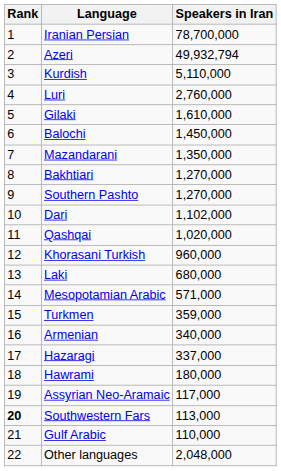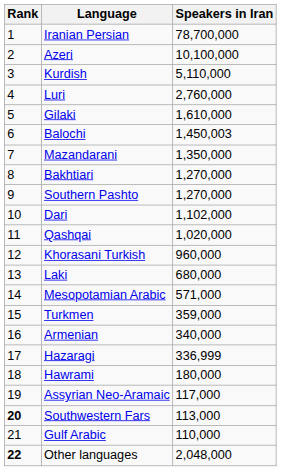Azeri | Speakers in Iran: 49,932,794 -> 10,100,000
Balochi | Speakers in Iran: 1,450,000 -> 1,450,003
Hazaragi | Speakers in Iran: 337,000 -> 336,999
Other languages | Rank: normal -> bold
